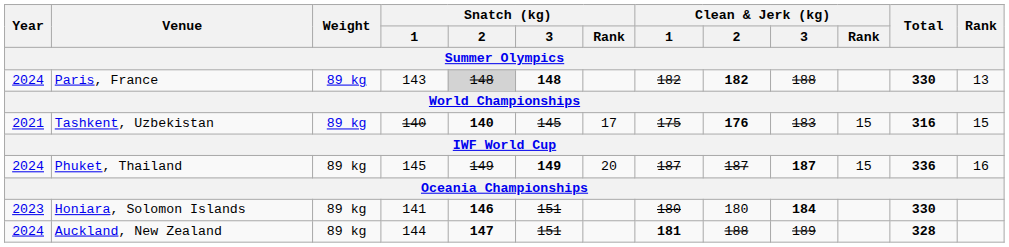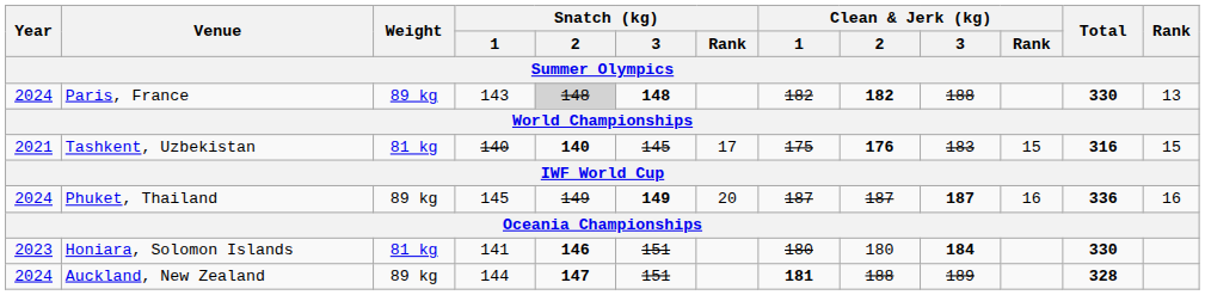Tashkent, Uzbekistan | Weight: 89 kg -> 81 kg
Phuket, Thailand | Clean & Jerk (kg) / Rank: 15 -> 16
Honiara, Solomon Islands | Weight: 89 kg -> 81 kg
